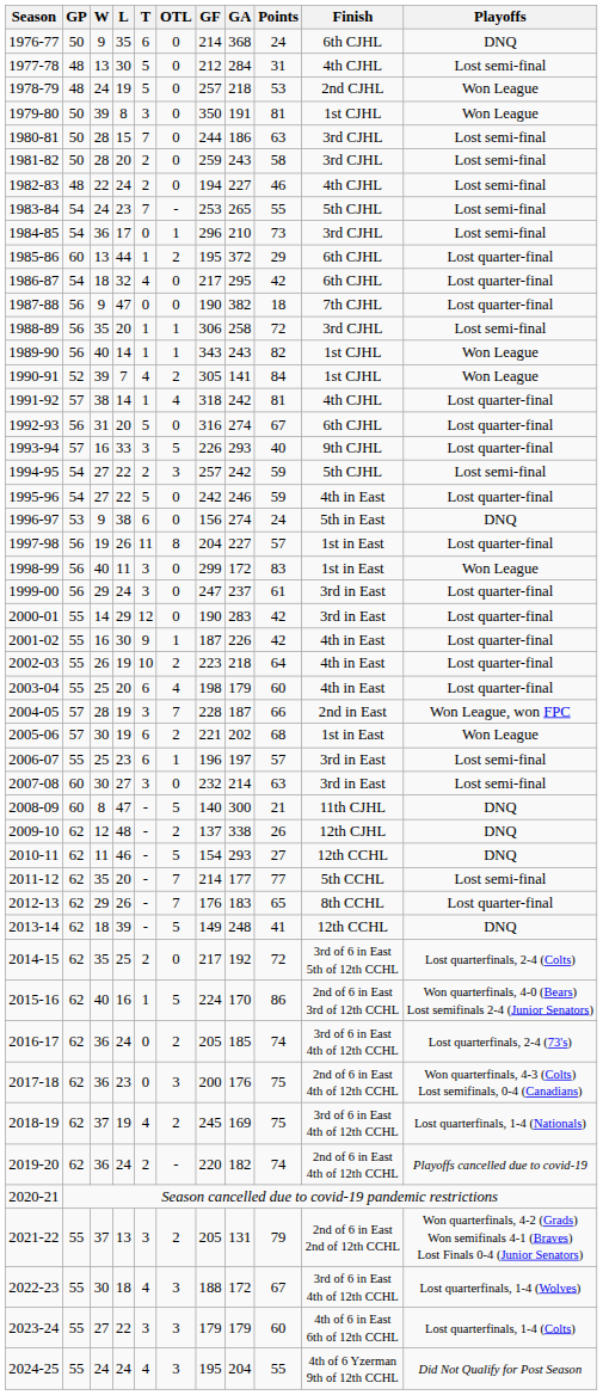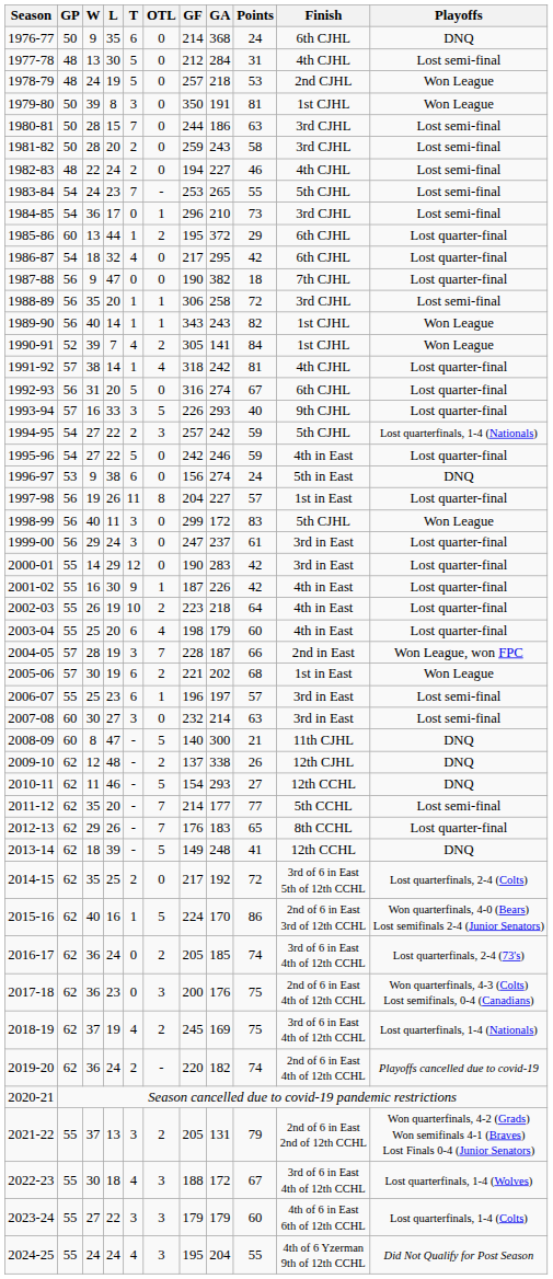1994-95 | Playoffs: Lost semi-final -> Lost quarterfinals, 1-4 (Nationals)
1998-99 | Finish: 1st in East -> 5th CJHL
